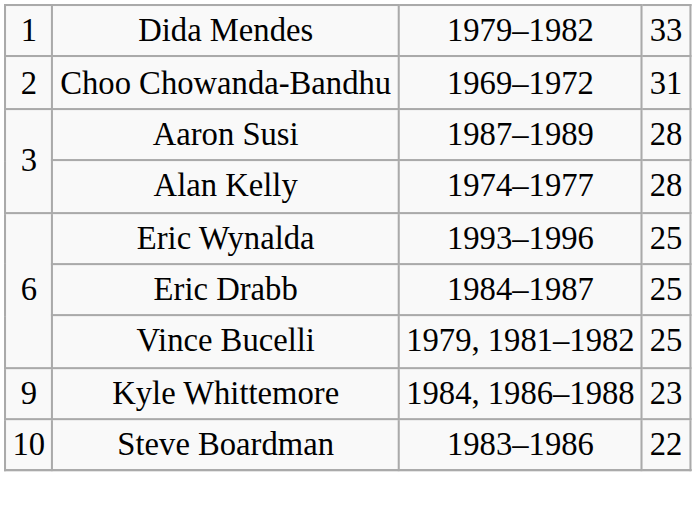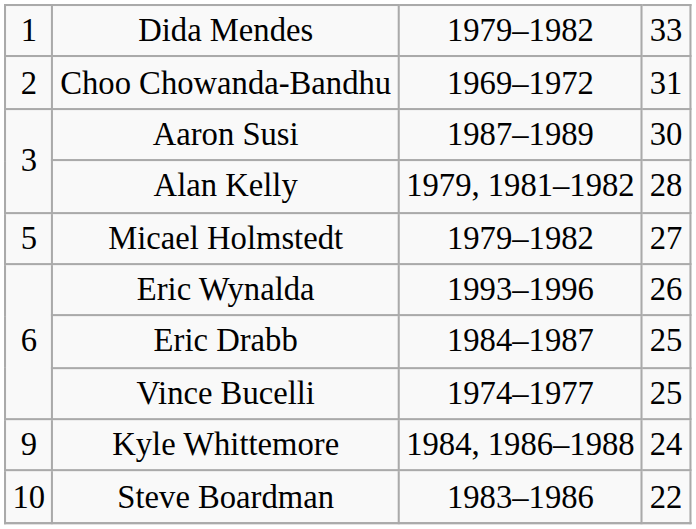Aaron Susi | column 4: 28 -> 30
Alan Kelly | column 3: 1974–1977 -> 1979, 1981–1982
+ row: 5 | Micael Holmstedt | 1979–1982 | 27
Eric Wynalda | column 4: 25 -> 26
Vince Bucelli | column 3: 1979, 1981–1982 -> 1974–1977
Kyle Whittemore | column 4: 23 -> 24
